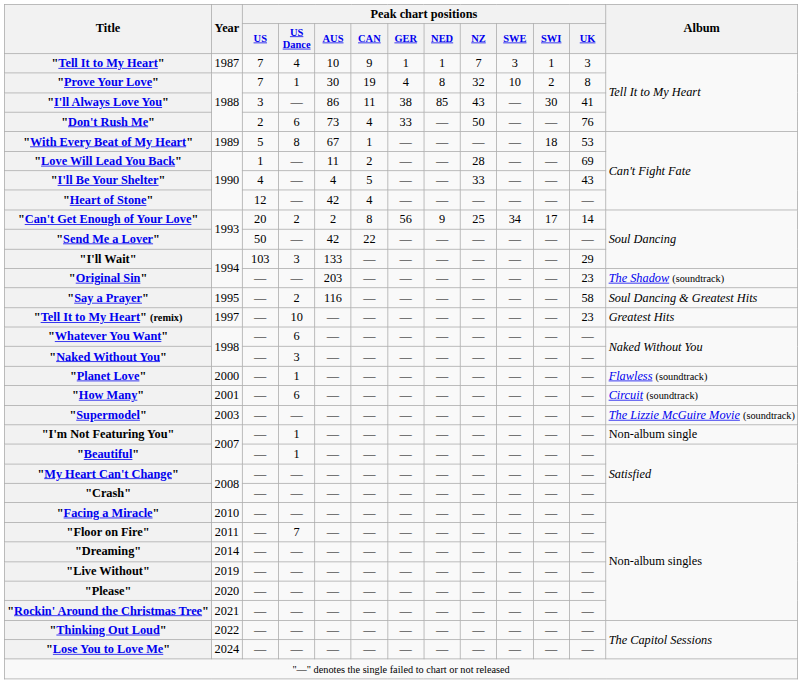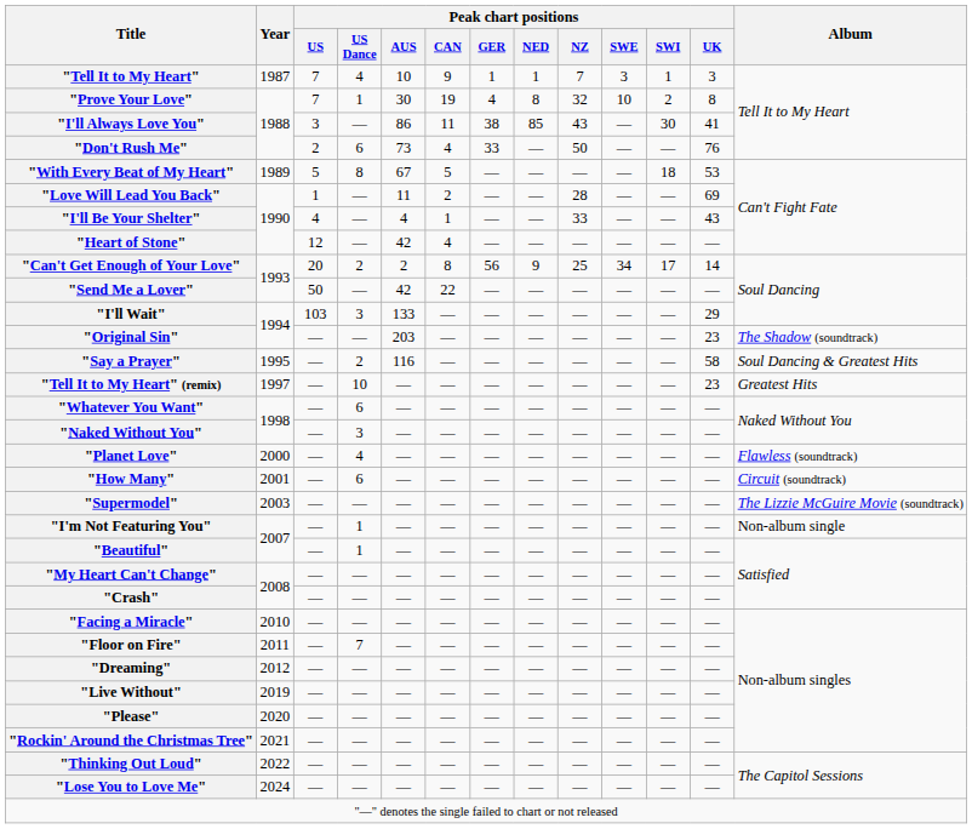"With Every Beat of My Heart" | Peak chart positions / CAN: 1 -> 5
"I'll Be Your Shelter" | Peak chart positions / CAN: 5 -> 1
"Planet Love" | Peak chart positions / US Dance: 1 -> 4
"Dreaming" | Year: 2014 -> 2012
